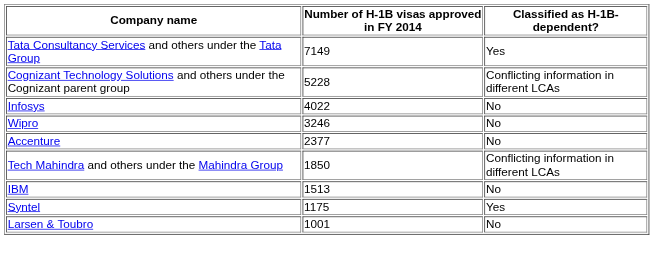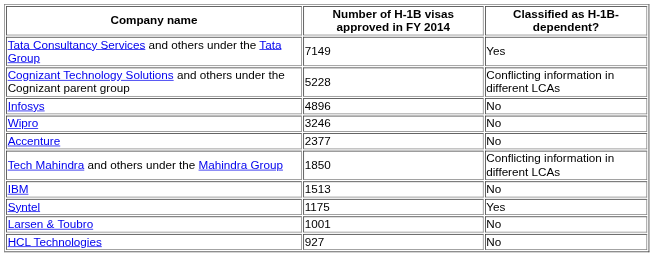Infosys | Number of H-1B visas approved in FY 2014: 4022 -> 4896
+ row: HCL Technologies | 927 | No
